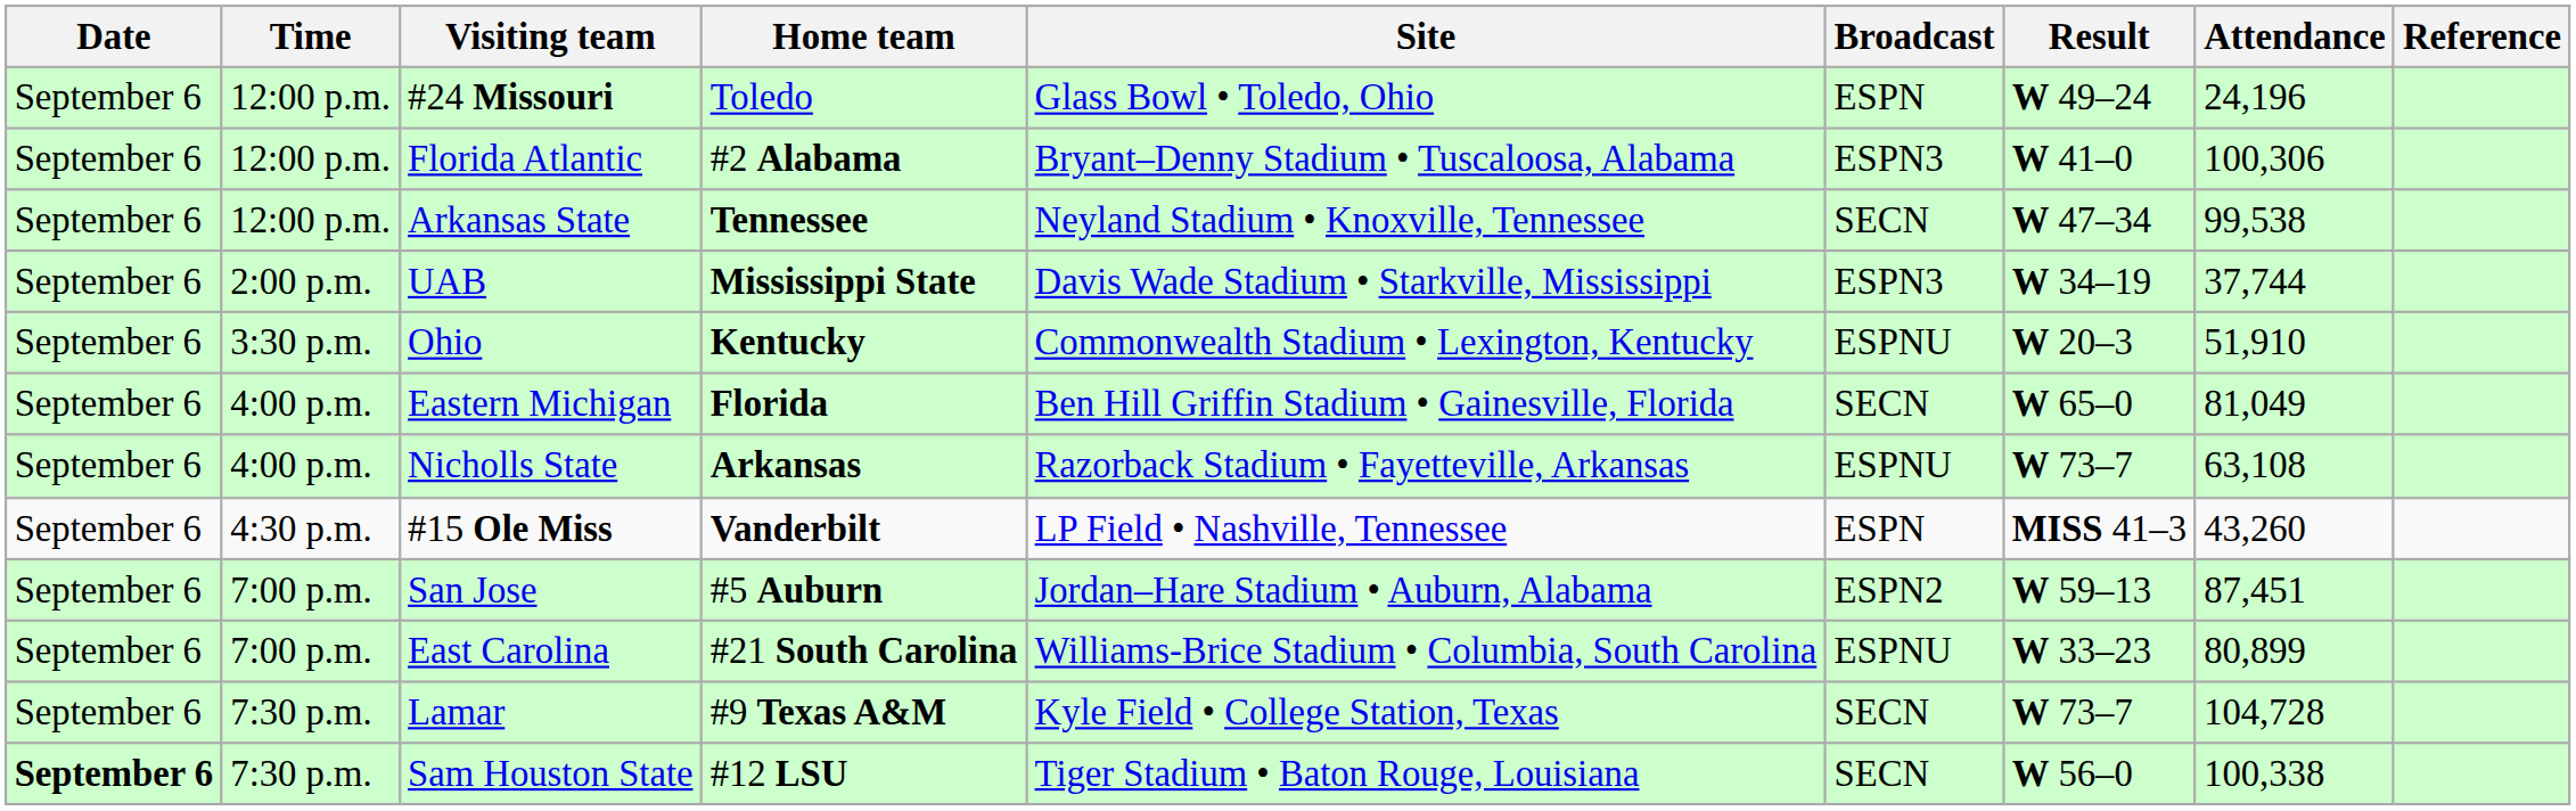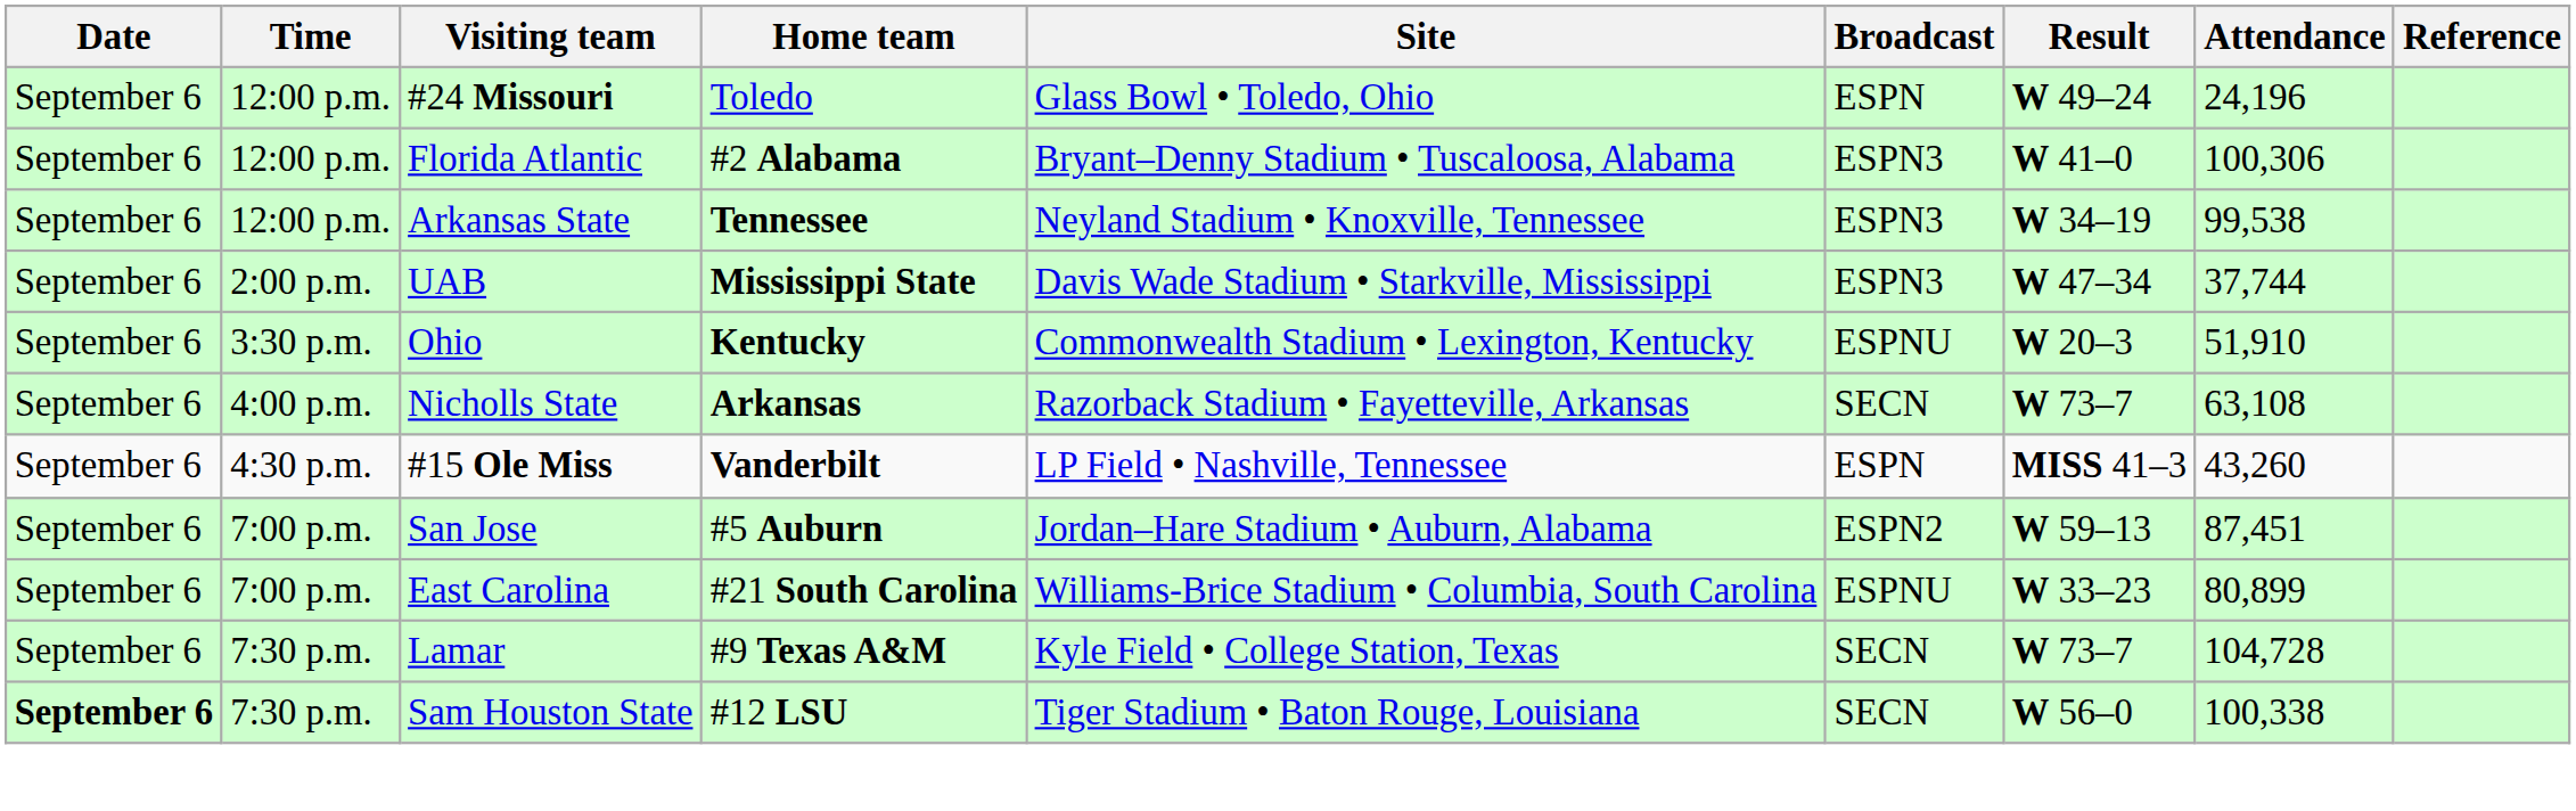Arkansas State | Broadcast: SECN -> ESPN3
Arkansas State | Result: W 47–34 -> W 34–19
UAB | Result: W 34–19 -> W 47–34
- row: September 6 | 4:00 p.m. | Eastern Michigan | Florida | Ben Hill Griffin Stadium • Gainesville, Florida | SECN | W 65–0 | 81,049
Nicholls State | Broadcast: ESPNU -> SECN
